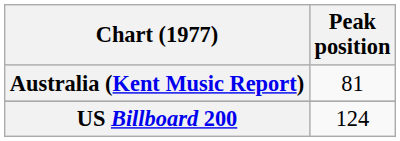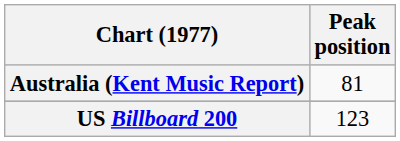US Billboard 200 | Peak position: 124 -> 123
